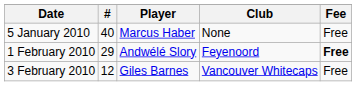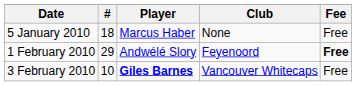5 January 2010 | #: 40 -> 18
3 February 2010 | #: 12 -> 10
3 February 2010 | Player: normal -> bold
